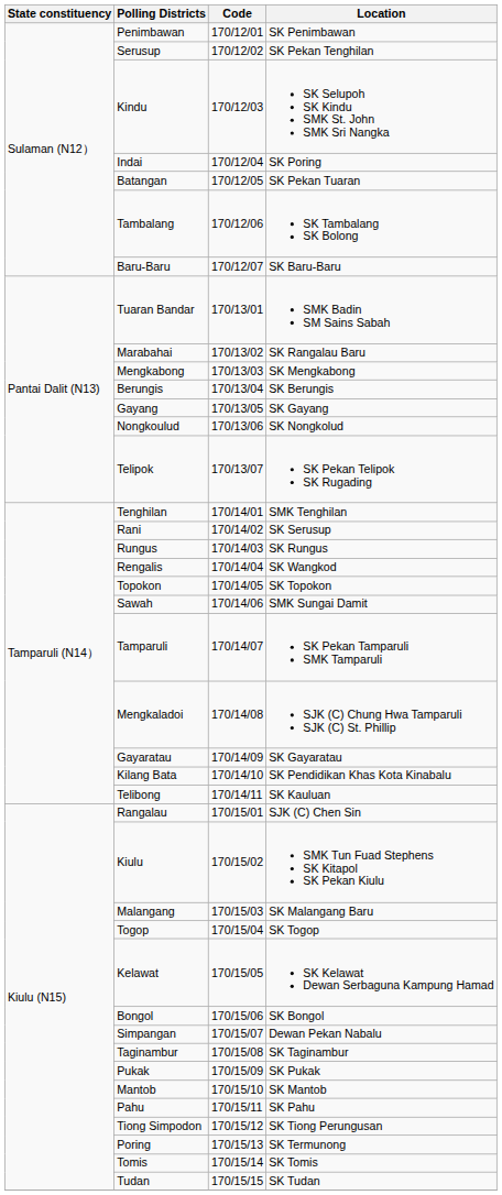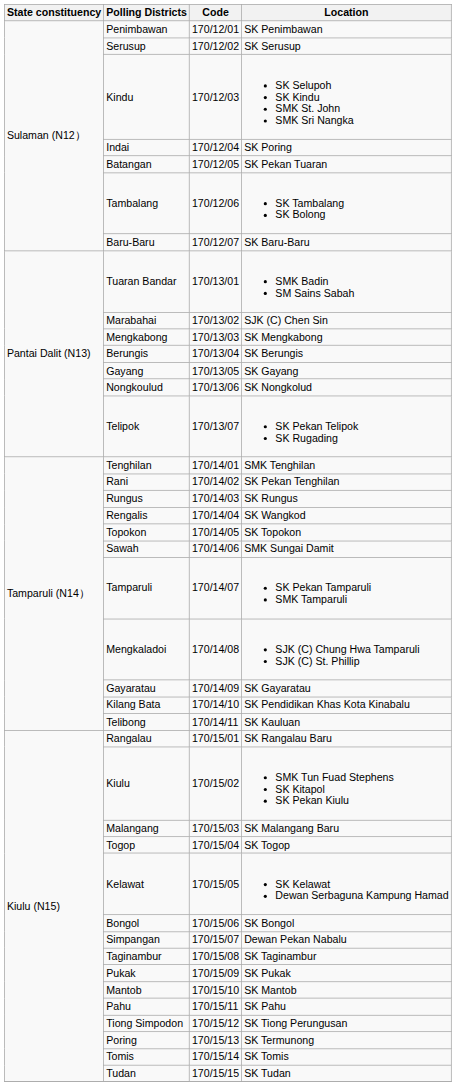Serusup | Location: SK Pekan Tenghilan -> SK Serusup
Marabahai | Location: SK Rangalau Baru -> SJK (C) Chen Sin
Rani | Location: SK Serusup -> SK Pekan Tenghilan
Rangalau | Location: SJK (C) Chen Sin -> SK Rangalau Baru
